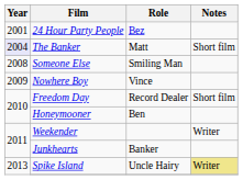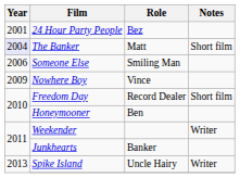Someone Else | Year: 2008 -> 2006
Spike Island | Notes: khaki background -> no background
